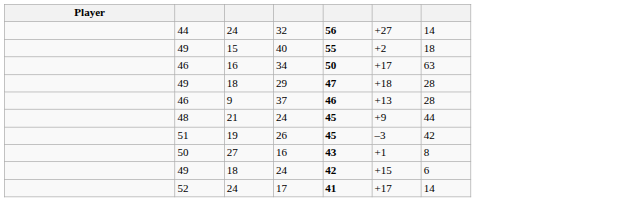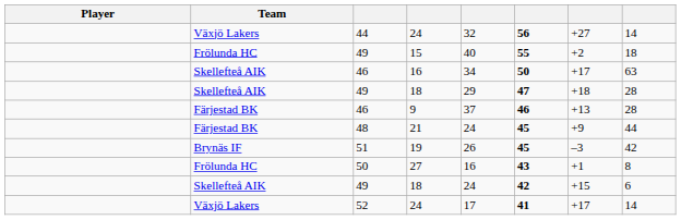+ column: Team | Växjö Lakers | Frölunda HC | Skellefteå AIK | Skellefteå AIK | Färjestad BK | Färjestad BK | Brynäs IF | Frölunda HC | Skellefteå AIK | Växjö Lakers
